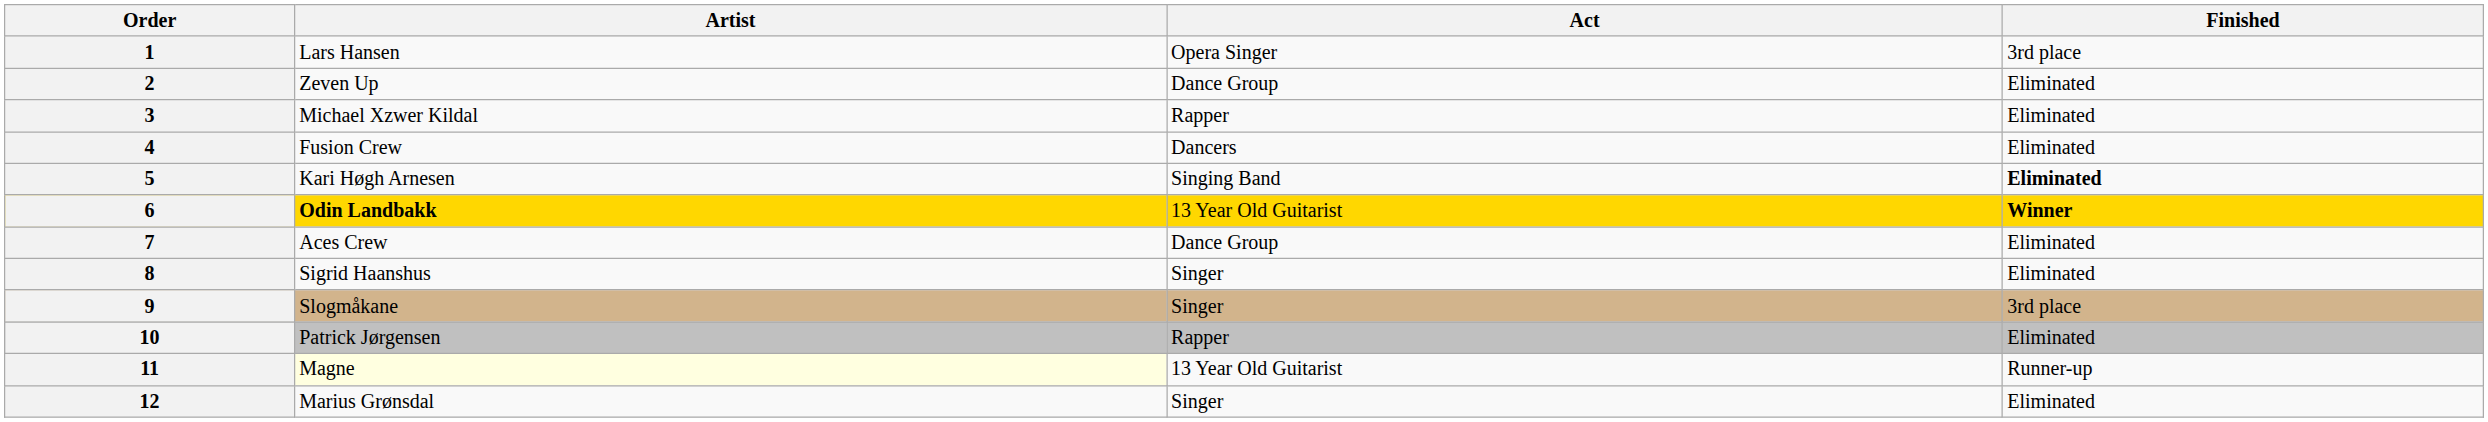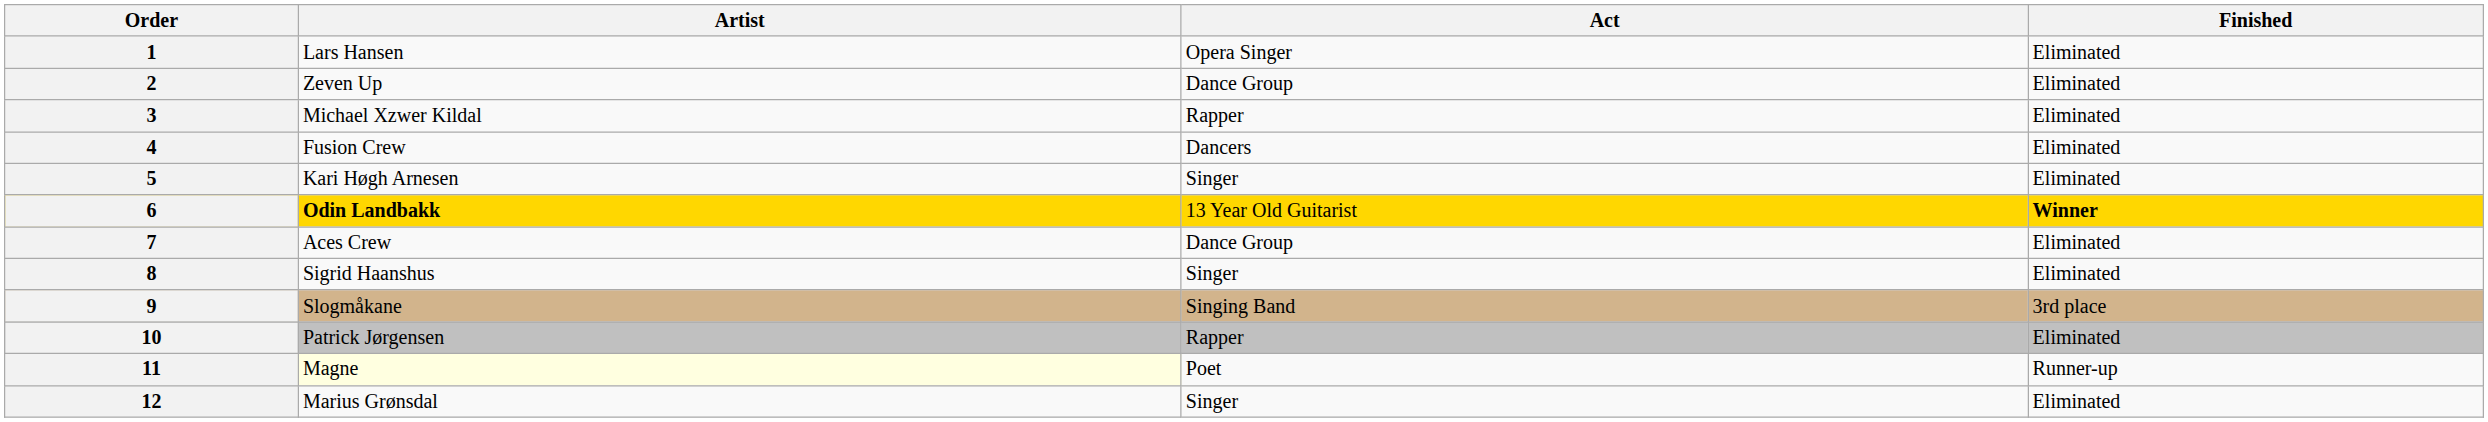1 | Finished: 3rd place -> Eliminated
5 | Act: Singing Band -> Singer
5 | Finished: bold -> normal
9 | Act: Singer -> Singing Band
11 | Act: 13 Year Old Guitarist -> Poet
